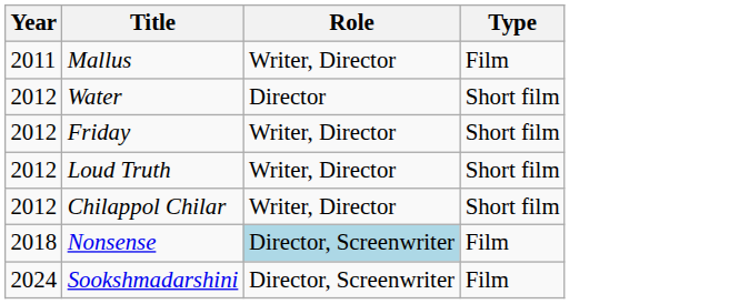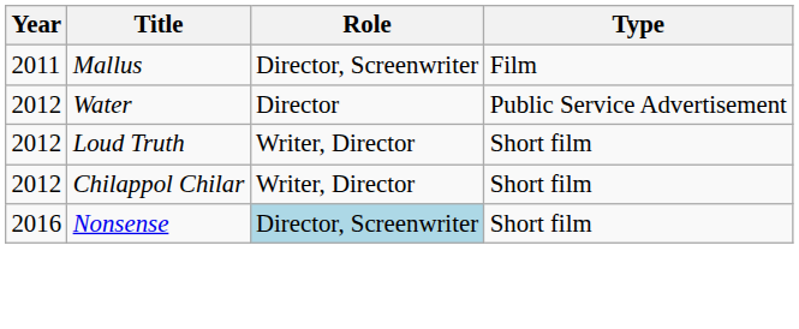Mallus | Role: Writer, Director -> Director, Screenwriter
Water | Type: Short film -> Public Service Advertisement
- row: 2012 | Friday | Writer, Director | Short film
Nonsense | Year: 2018 -> 2016
Nonsense | Type: Film -> Short film
- row: 2024 | Sookshmadarshini | Director, Screenwriter | Film
